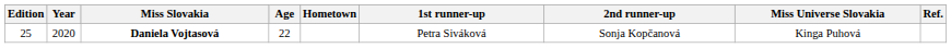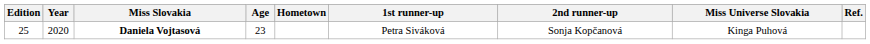Daniela Vojtasová | Age: 22 -> 23
